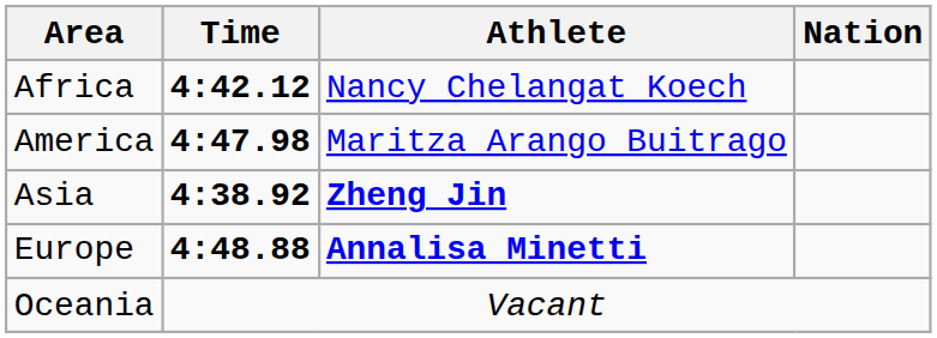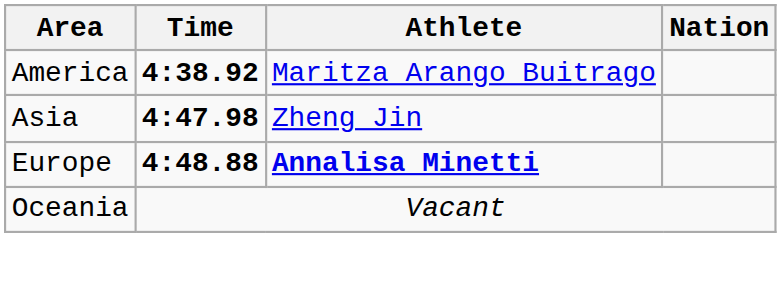- row: Africa | 4:42.12 | Nancy Chelangat Koech
America | Time: 4:47.98 -> 4:38.92
Asia | Time: 4:38.92 -> 4:47.98
Asia | Athlete: bold -> normal
